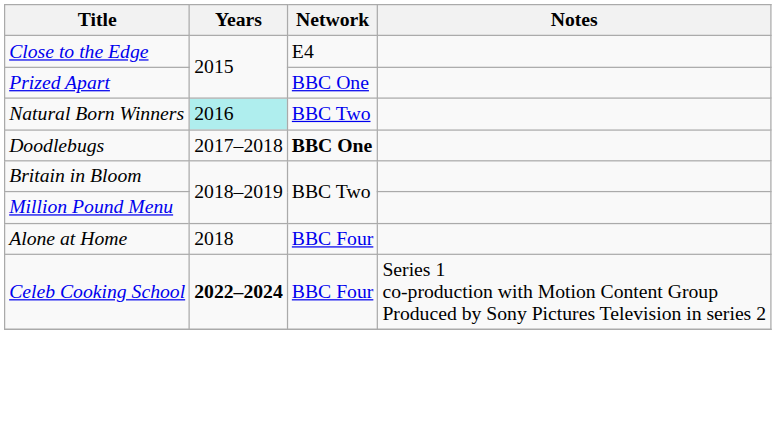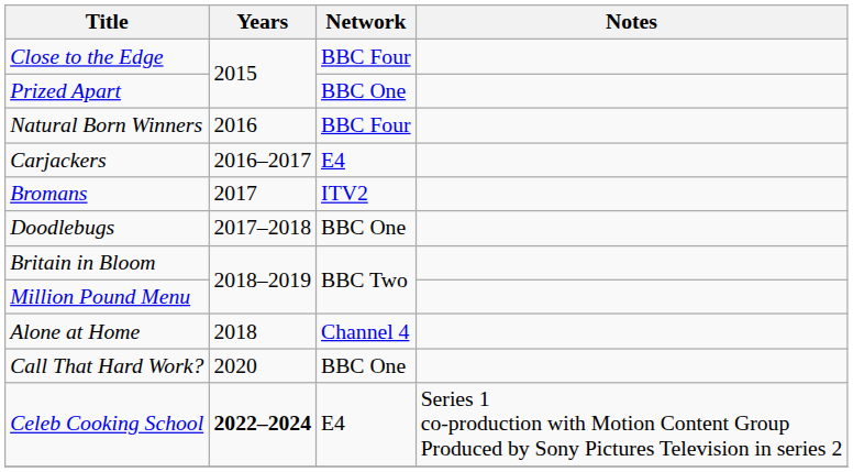Close to the Edge | Network: E4 -> BBC Four
Natural Born Winners | Years: paleturquoise background -> no background
Natural Born Winners | Network: BBC Two -> BBC Four
+ row: Carjackers | 2016–2017 | E4
+ row: Bromans | 2017 | ITV2
Doodlebugs | Network: bold -> normal
Alone at Home | Network: BBC Four -> Channel 4
+ row: Call That Hard Work? | 2020 | BBC One
Celeb Cooking School | Network: BBC Four -> E4
